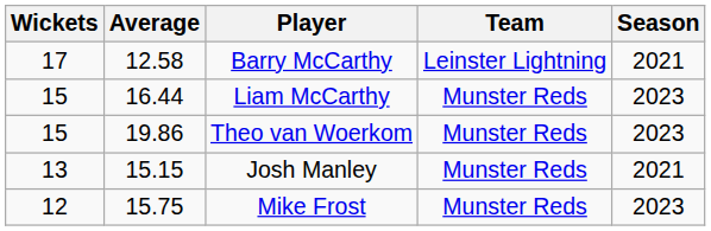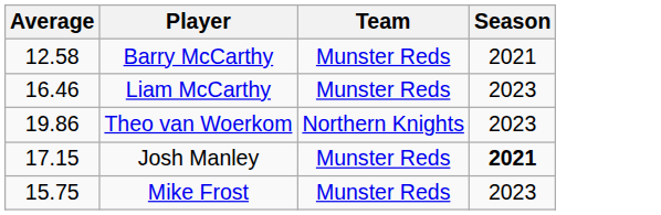- column: Wickets | 17 | 15 | 15 | 13 | 12
Barry McCarthy | Team: Leinster Lightning -> Munster Reds
Liam McCarthy | Average: 16.44 -> 16.46
Theo van Woerkom | Team: Munster Reds -> Northern Knights
Josh Manley | Average: 15.15 -> 17.15
Josh Manley | Season: normal -> bold
